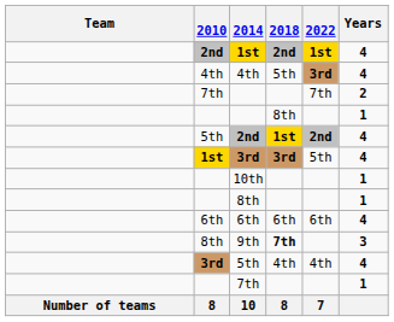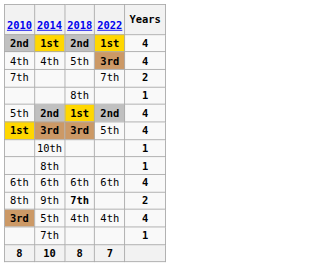- column: Team | Number of teams
9th | Years: 3 -> 2
